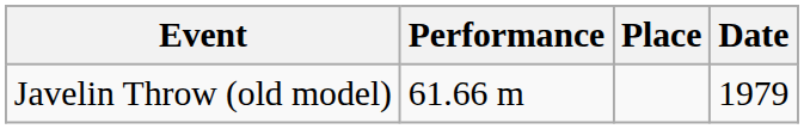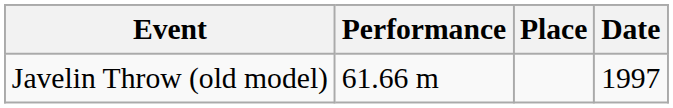Javelin Throw (old model) | Date: 1979 -> 1997
